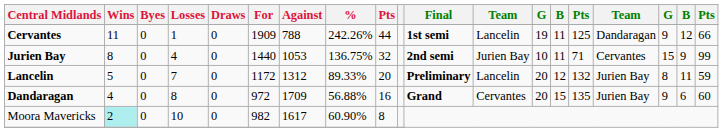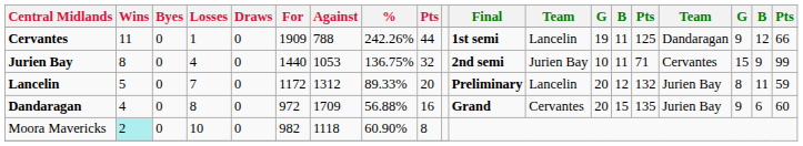Moora Mavericks | Against: 1617 -> 1118
